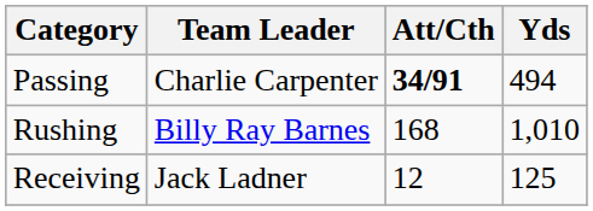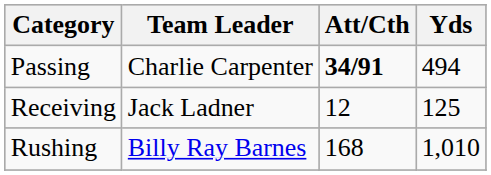rows swapped: Rushing <-> Receiving
